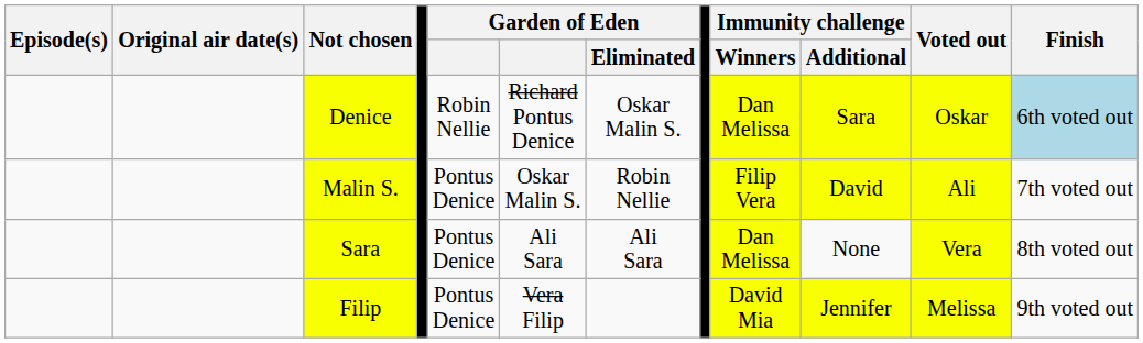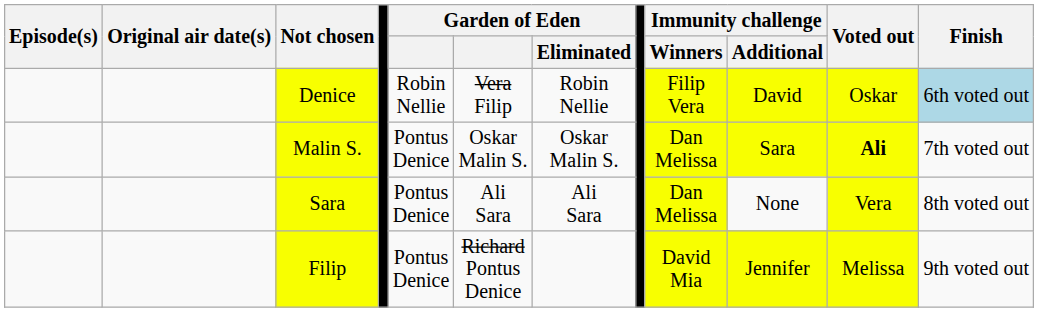Denice | column 6: Richard Pontus Denice -> Vera Filip
Denice | Garden of Eden / Eliminated: Oskar Malin S. -> Robin Nellie
Denice | Immunity challenge / Winners: Dan Melissa -> Filip Vera
Denice | Immunity challenge / Additional: Sara -> David
Malin S. | Garden of Eden / Eliminated: Robin Nellie -> Oskar Malin S.
Malin S. | Immunity challenge / Winners: Filip Vera -> Dan Melissa
Malin S. | Immunity challenge / Additional: David -> Sara
Malin S. | Voted out: normal -> bold
Filip | column 6: Vera Filip -> Richard Pontus Denice
